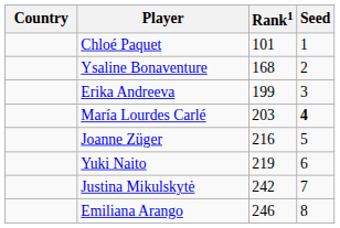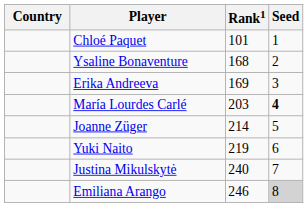Erika Andreeva | Rank1: 199 -> 169
Joanne Züger | Rank1: 216 -> 214
Justina Mikulskytė | Rank1: 242 -> 240
Emiliana Arango | Seed: no background -> lightgrey background
